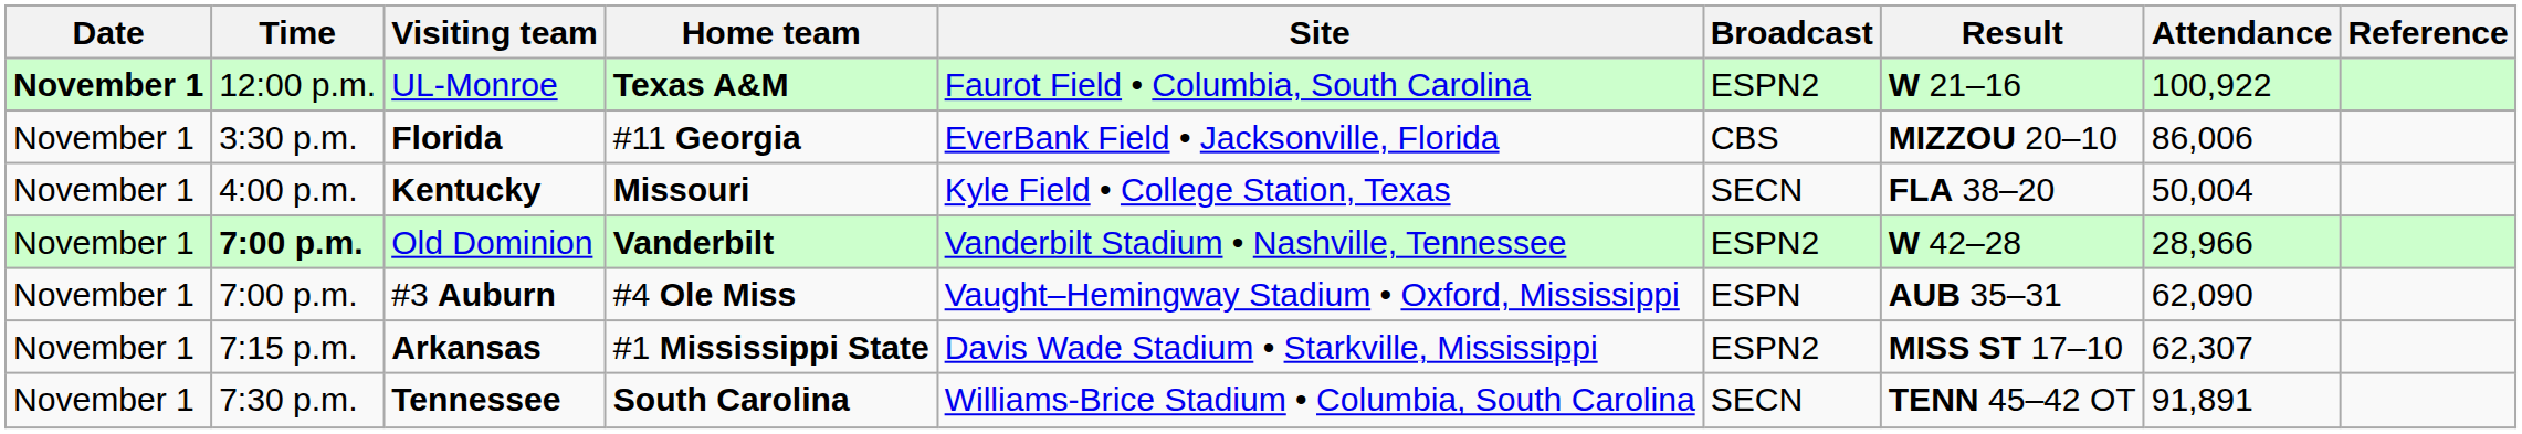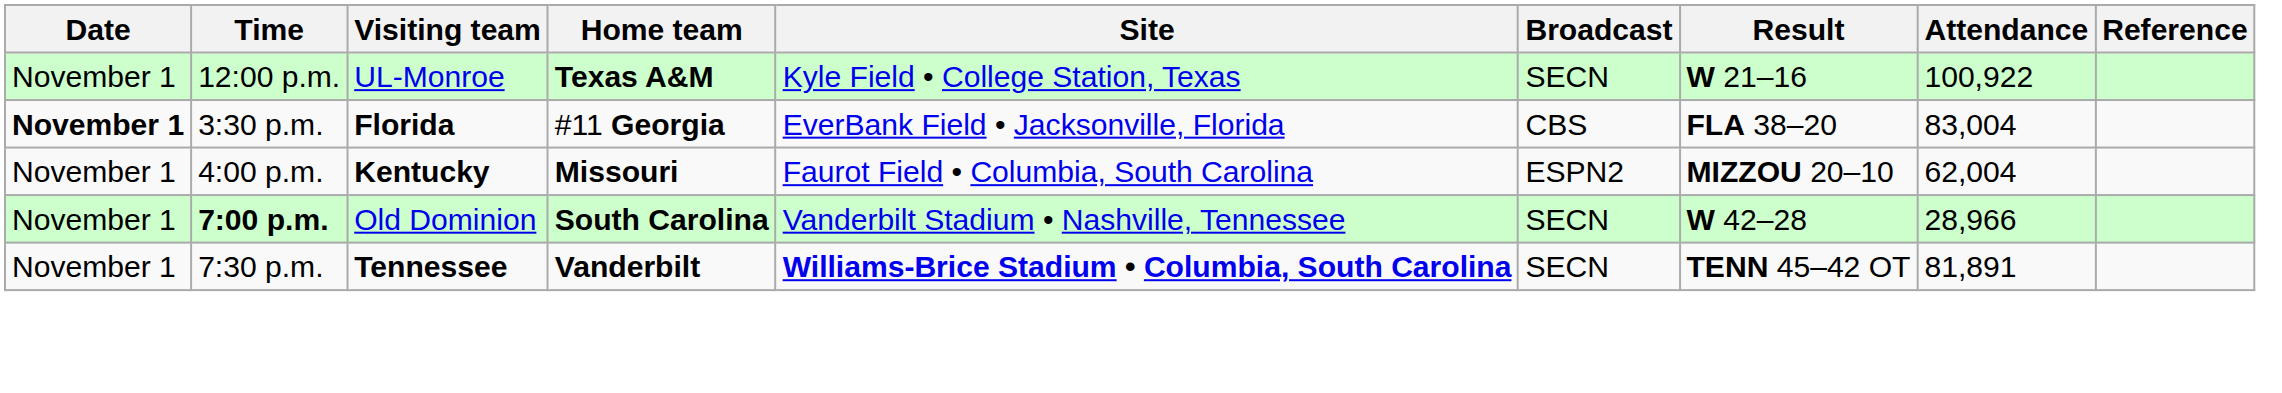UL-Monroe | Date: bold -> normal
UL-Monroe | Site: Faurot Field • Columbia, South Carolina -> Kyle Field • College Station, Texas
UL-Monroe | Broadcast: ESPN2 -> SECN
Florida | Date: normal -> bold
Florida | Result: MIZZOU 20–10 -> FLA 38–20
Florida | Attendance: 86,006 -> 83,004
Kentucky | Site: Kyle Field • College Station, Texas -> Faurot Field • Columbia, South Carolina
Kentucky | Broadcast: SECN -> ESPN2
Kentucky | Result: FLA 38–20 -> MIZZOU 20–10
Kentucky | Attendance: 50,004 -> 62,004
Old Dominion | Home team: Vanderbilt -> South Carolina
Old Dominion | Broadcast: ESPN2 -> SECN
- row: November 1 | 7:00 p.m. | #3 Auburn | #4 Ole Miss | Vaught–Hemingway Stadium • Oxford, Mississippi | ESPN | AUB 35–31 | 62,090
- row: November 1 | 7:15 p.m. | Arkansas | #1 Mississippi State | Davis Wade Stadium • Starkville, Mississippi | ESPN2 | MISS ST 17–10 | 62,307
Tennessee | Home team: South Carolina -> Vanderbilt
Tennessee | Site: normal -> bold
Tennessee | Attendance: 91,891 -> 81,891
